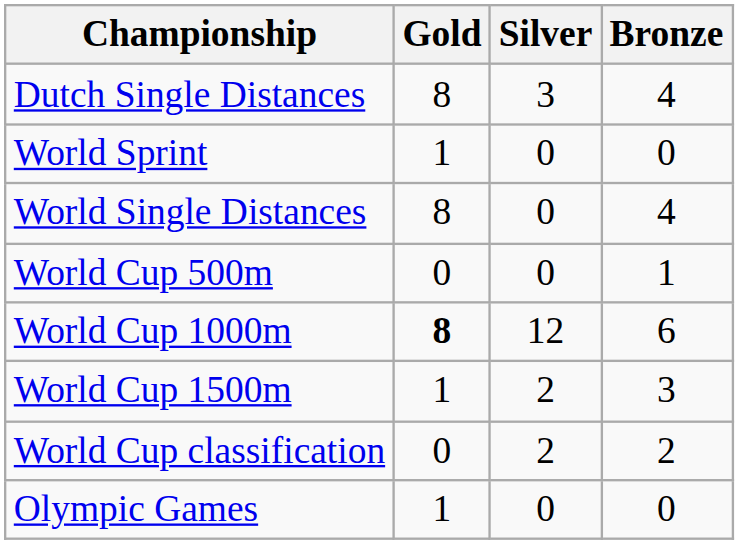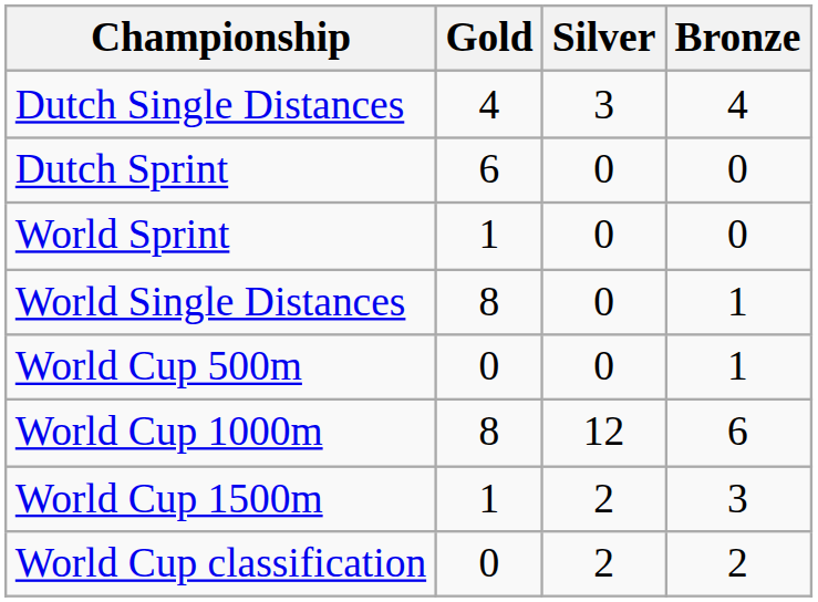Dutch Single Distances | Gold: 8 -> 4
+ row: Dutch Sprint | 6 | 0 | 0
World Single Distances | Bronze: 4 -> 1
World Cup 1000m | Gold: bold -> normal
- row: Olympic Games | 1 | 0 | 0
